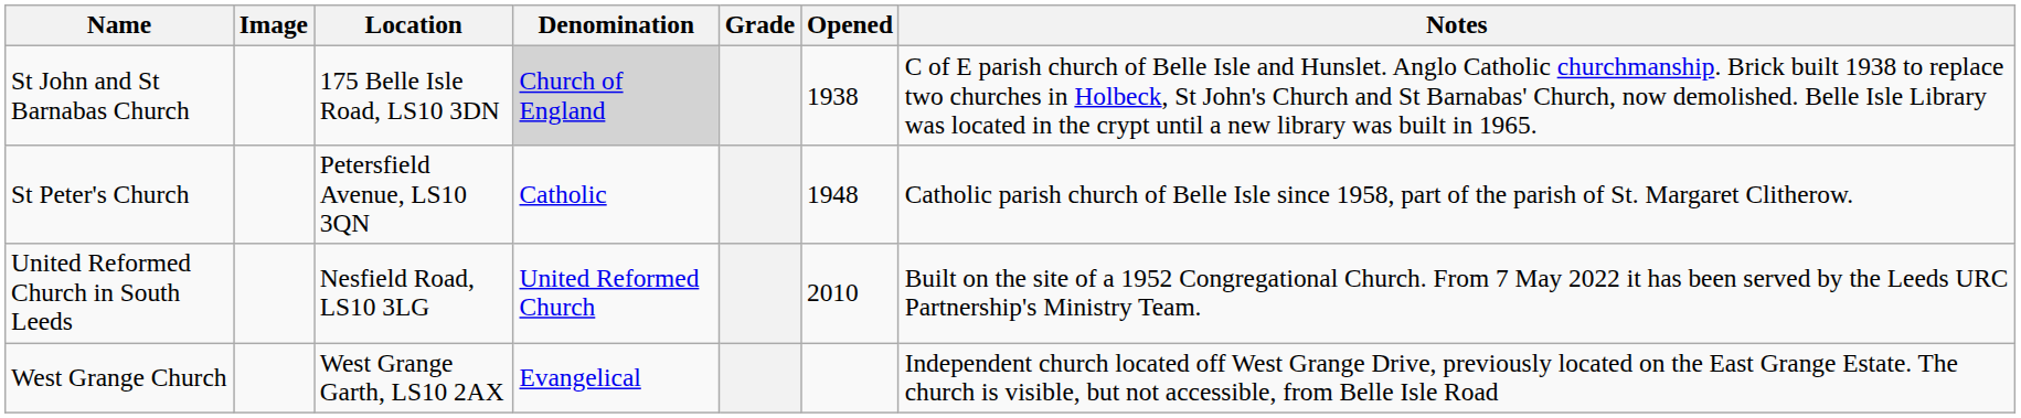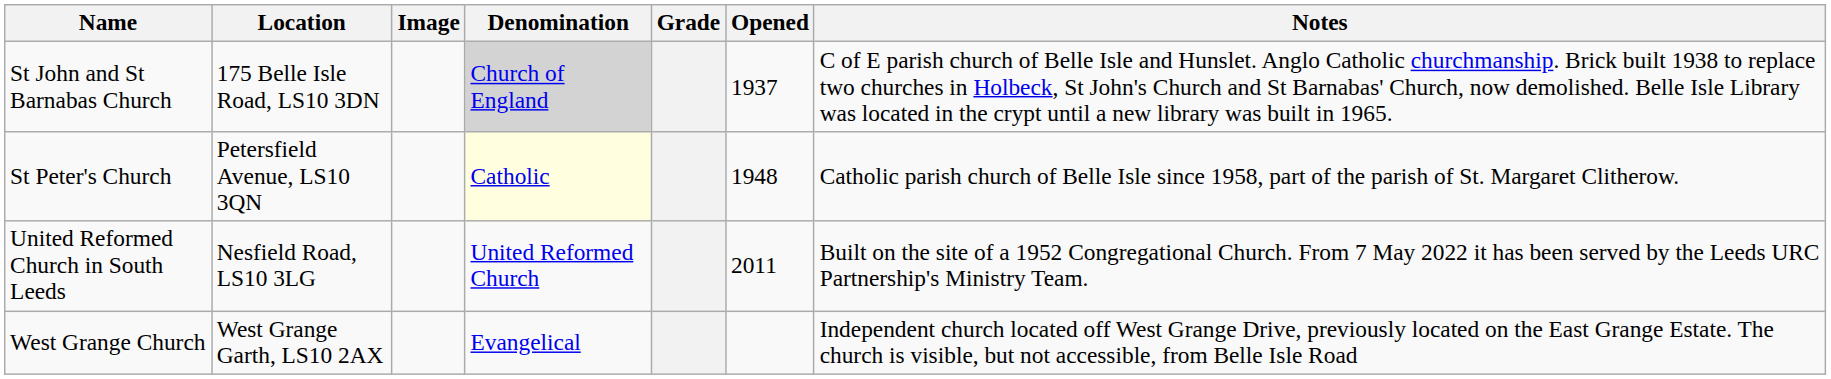columns swapped: Image <-> Location
St John and St Barnabas Church | Opened: 1938 -> 1937
St Peter's Church | Denomination: no background -> lightyellow background
United Reformed Church in South Leeds | Opened: 2010 -> 2011
